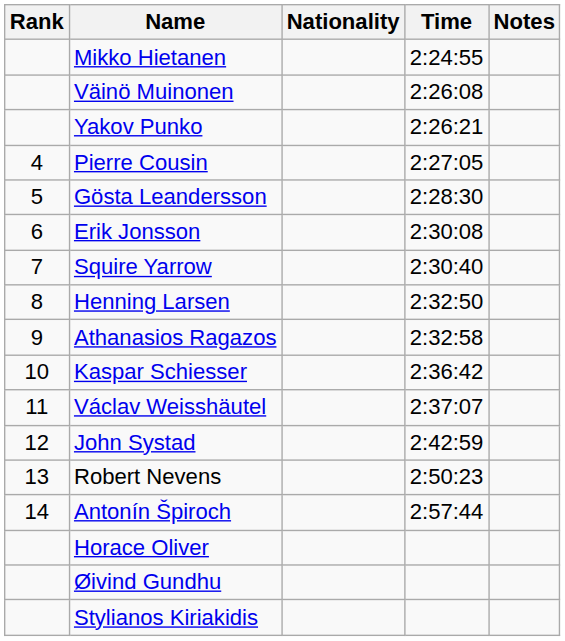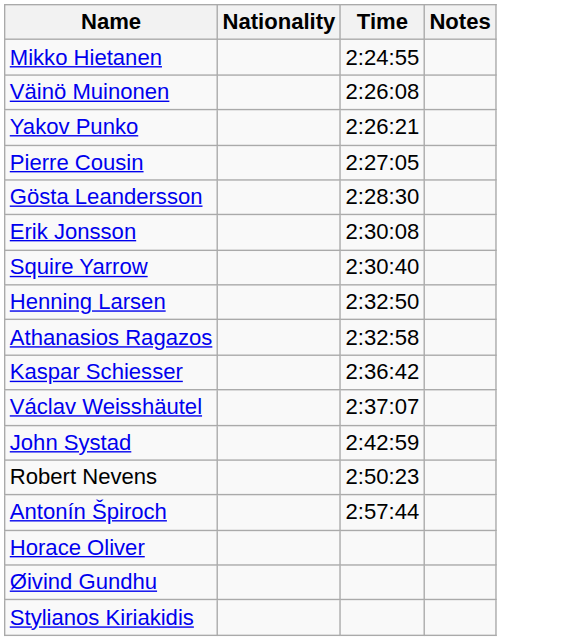- column: Rank | 4 | 5 | 6 | 7 | 8 | 9 | 10 | 11 | 12 | 13 | 14
